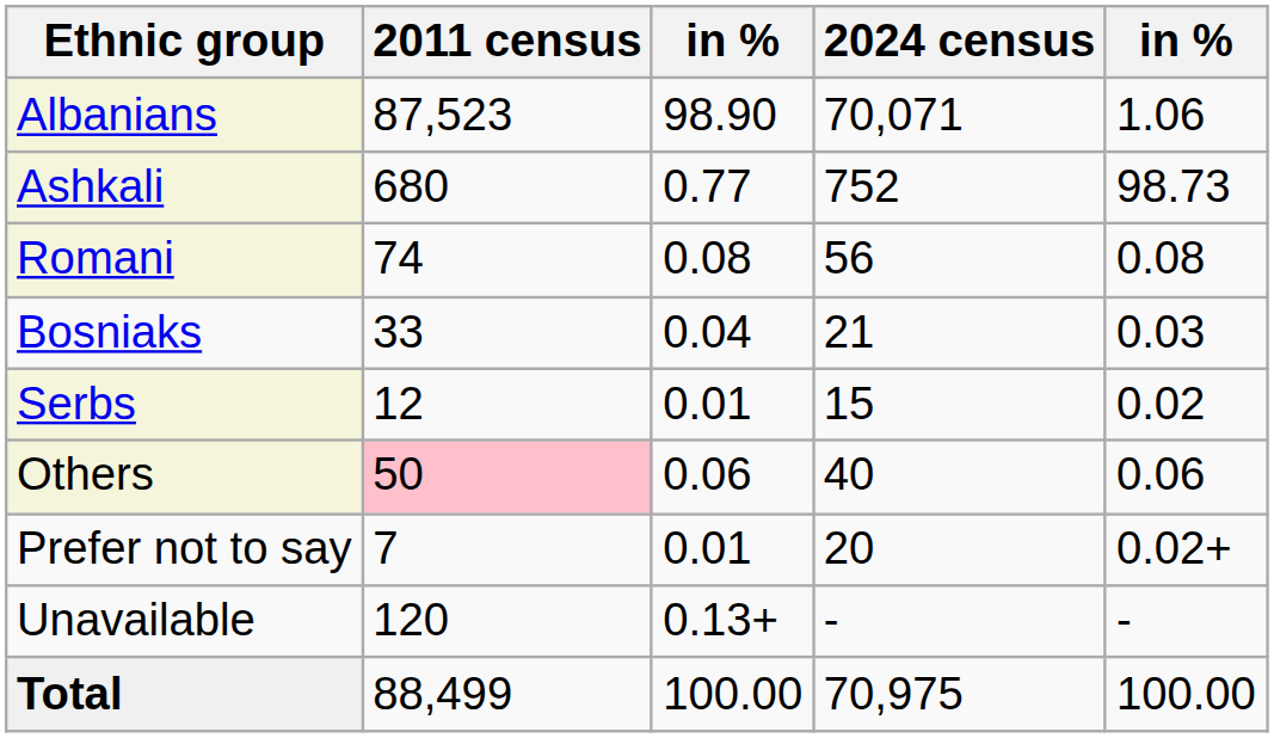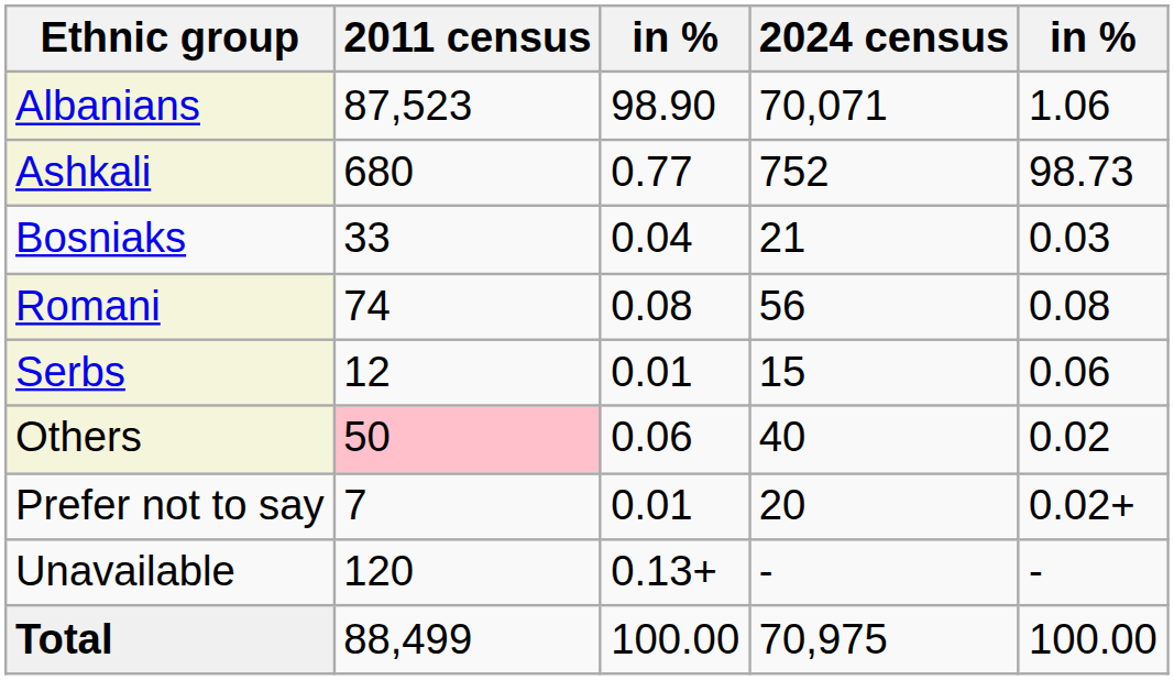rows swapped: Romani <-> Bosniaks
Serbs | column 5: 0.02 -> 0.06
Others | column 5: 0.06 -> 0.02
